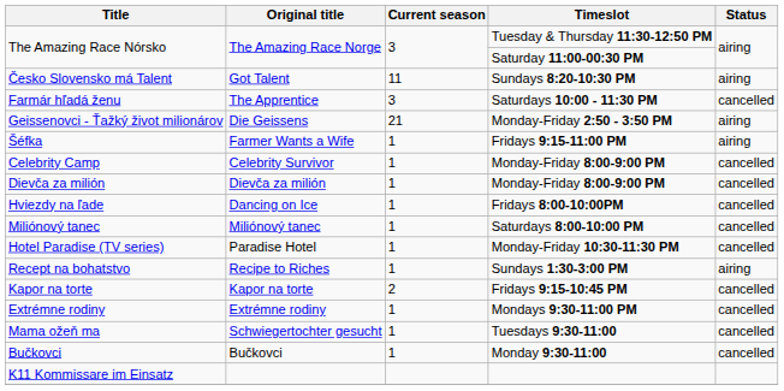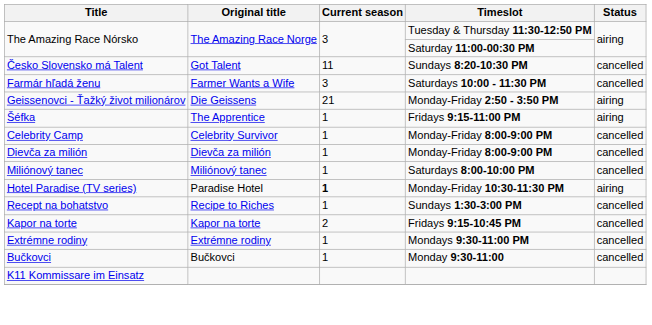Česko Slovensko má Talent | Status: airing -> cancelled
Farmár hľadá ženu | Original title: The Apprentice -> Farmer Wants a Wife
Šéfka | Original title: Farmer Wants a Wife -> The Apprentice
- row: Hviezdy na ľade | Dancing on Ice | 1 | Fridays 8:00-10:00PM | cancelled
Hotel Paradise (TV series) | Current season: normal -> bold
Hotel Paradise (TV series) | Status: cancelled -> airing
Recept na bohatstvo | Status: airing -> cancelled
- row: Mama ožeň ma | Schwiegertochter gesucht | 1 | Tuesdays 9:30-11:00 | cancelled
